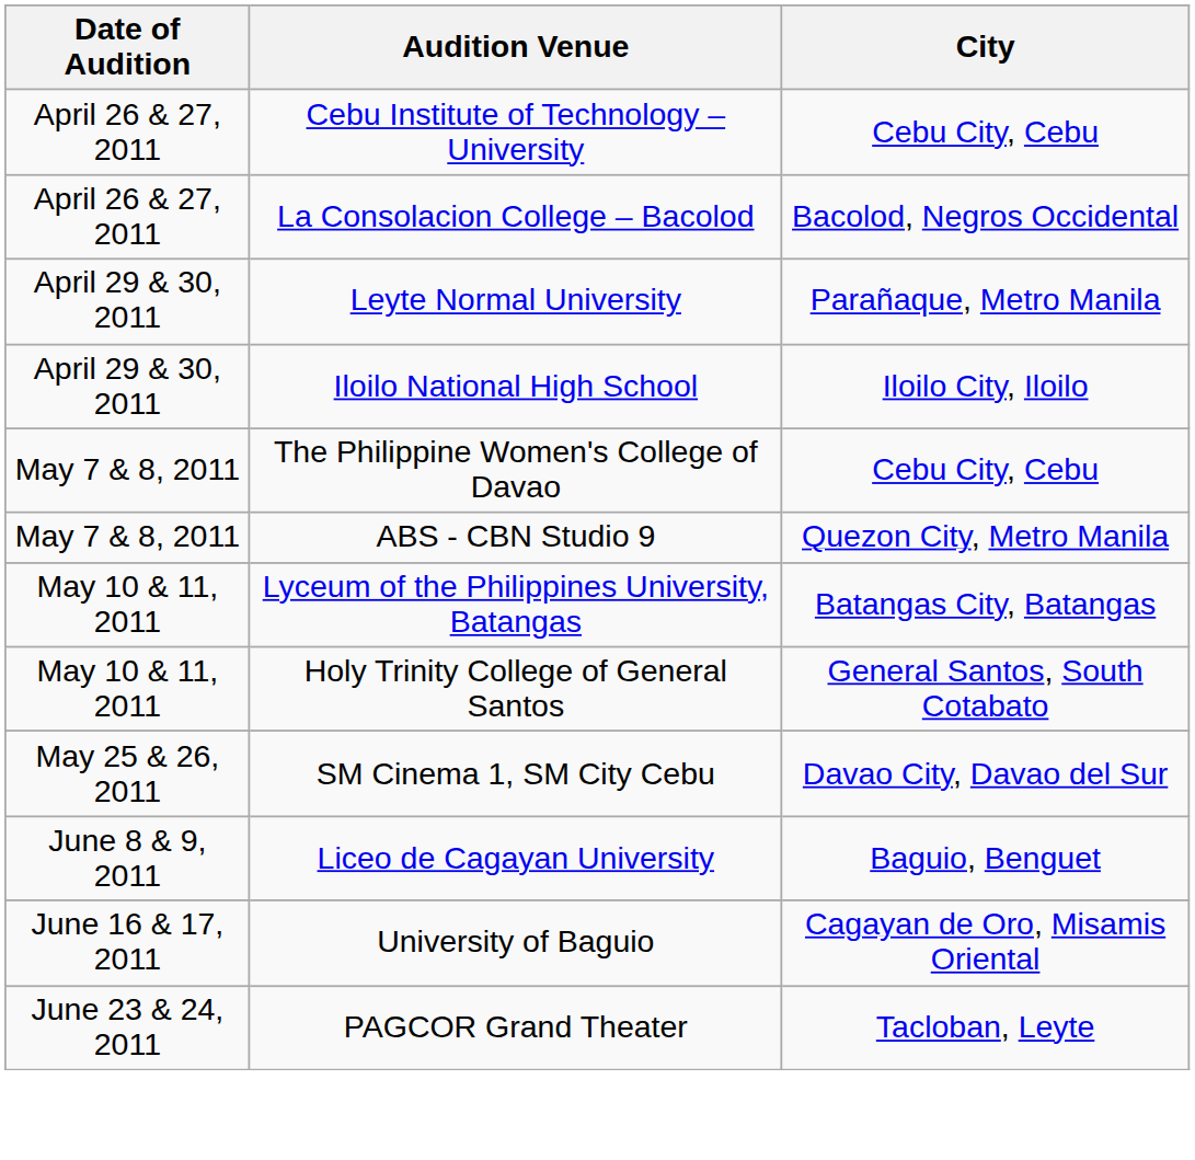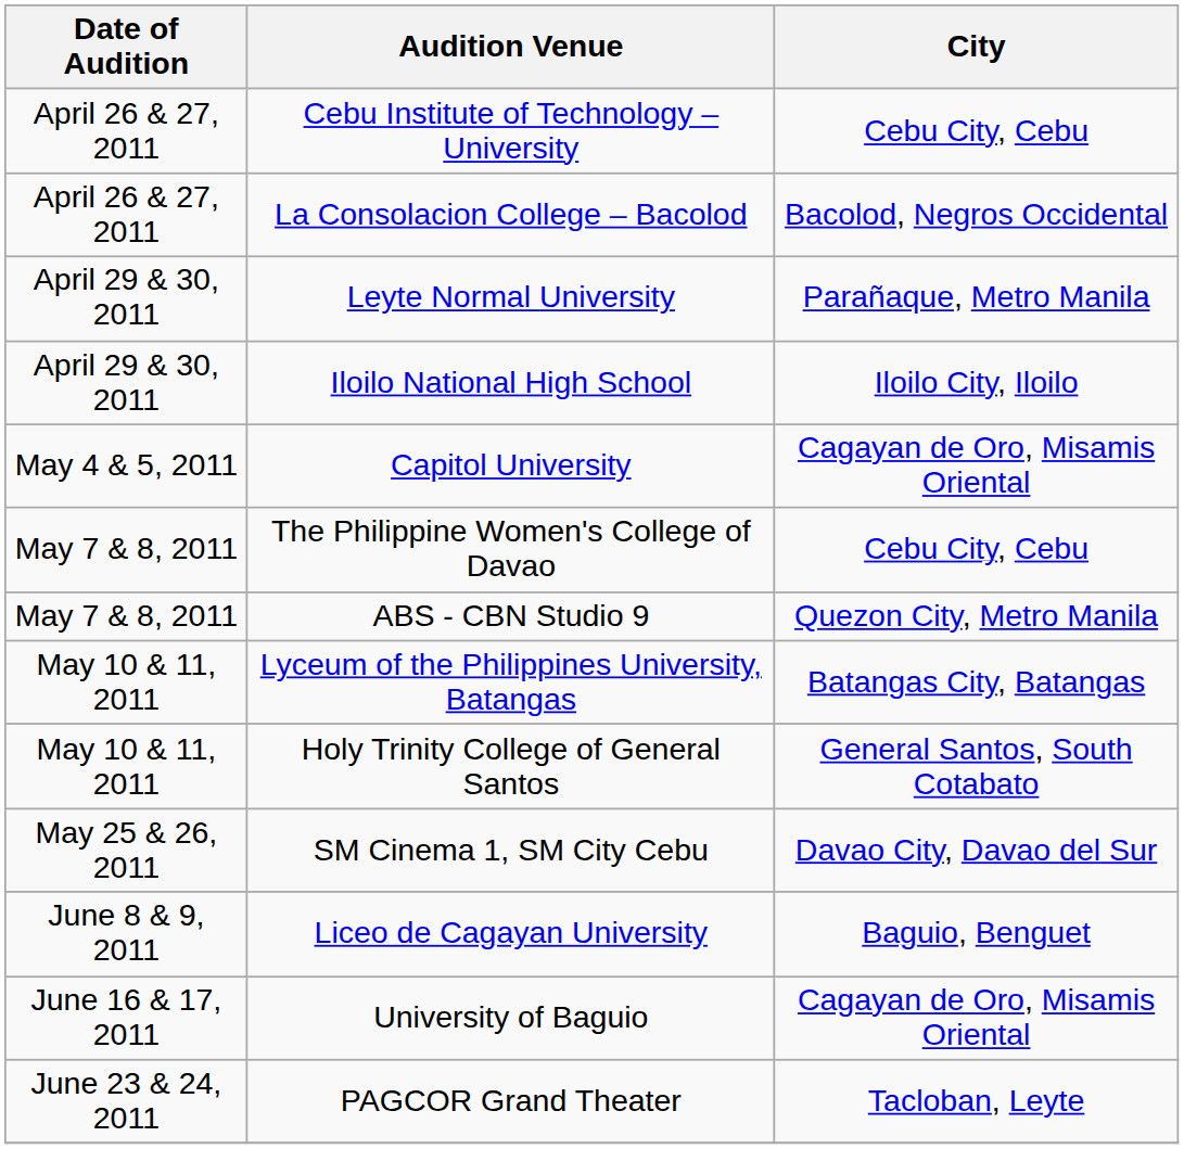+ row: May 4 & 5, 2011 | Capitol University | Cagayan de Oro, Misamis Oriental
